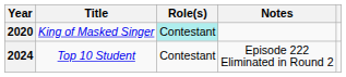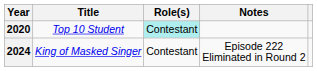2020 | Title: King of Masked Singer -> Top 10 Student
2024 | Title: Top 10 Student -> King of Masked Singer
